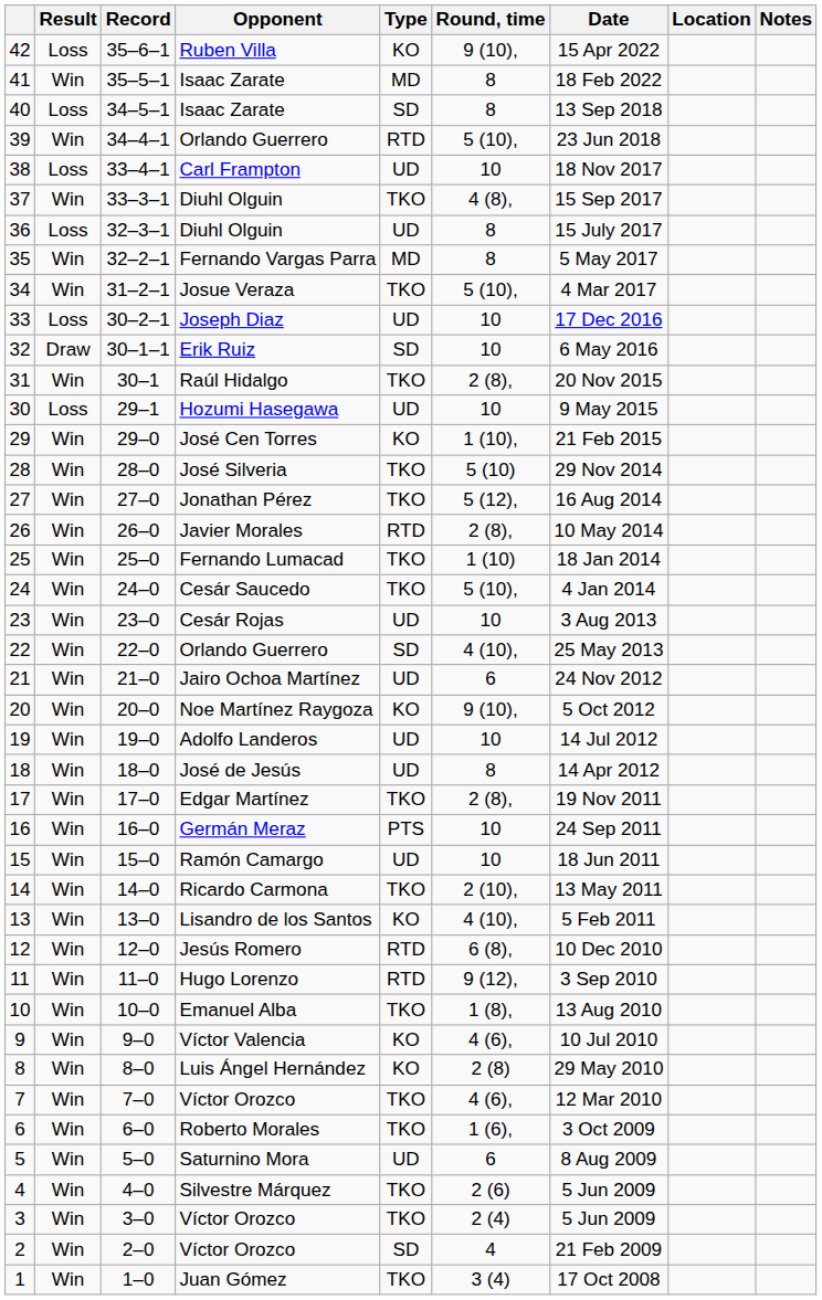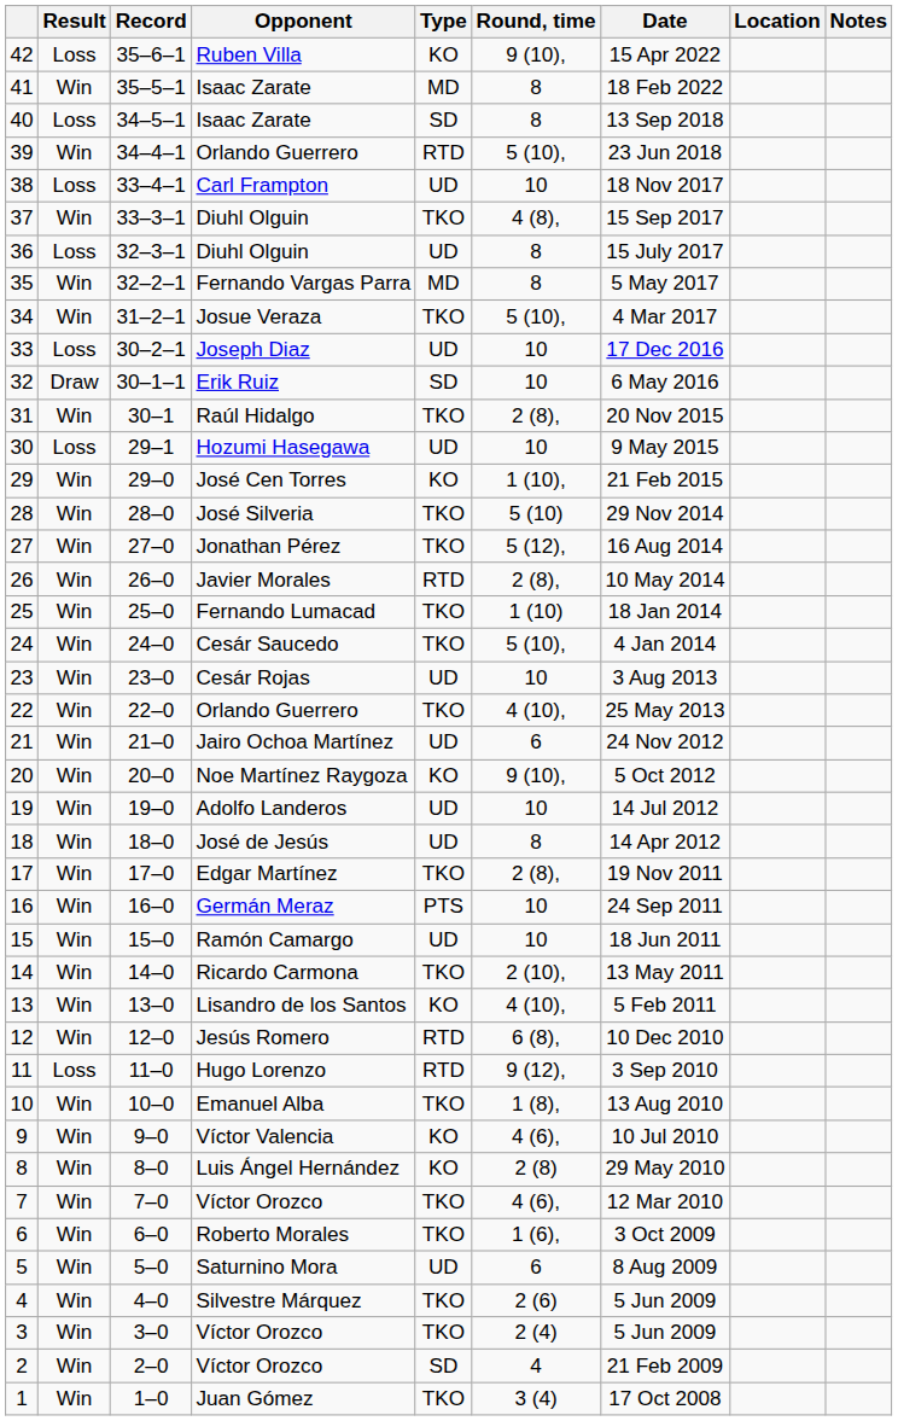22 | Type: SD -> TKO
11 | Result: Win -> Loss
